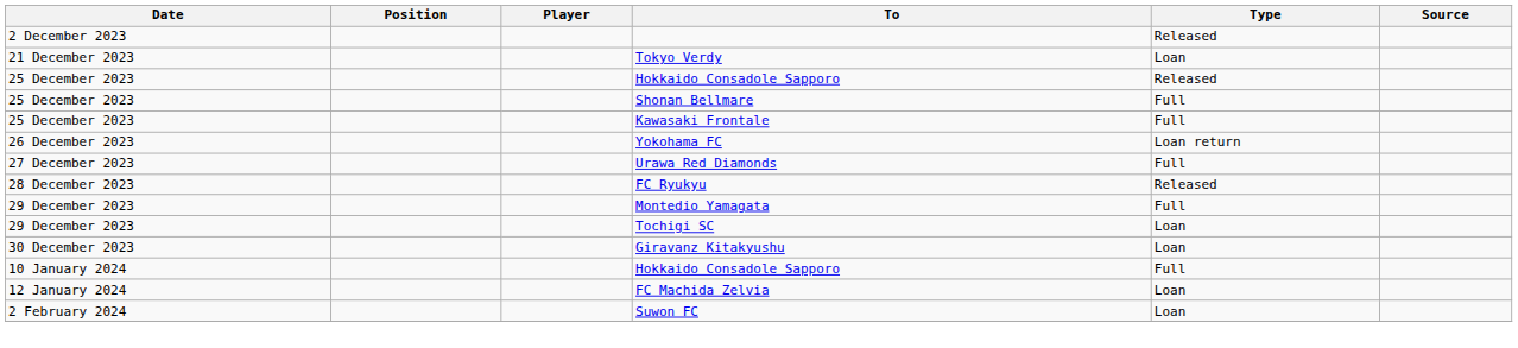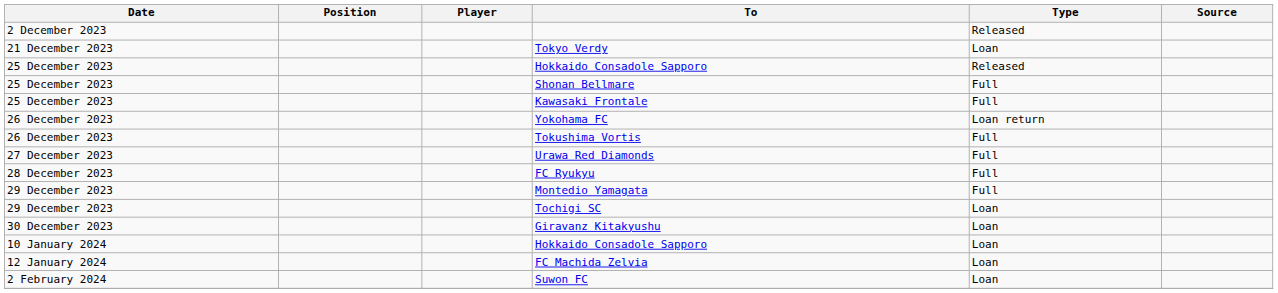+ row: 26 December 2023 | Tokushima Vortis | Full
FC Ryukyu | Type: Released -> Full
10 January 2024 / Hokkaido Consadole Sapporo | Type: Full -> Loan
